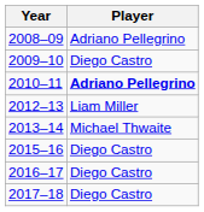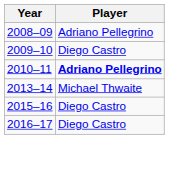- row: 2012–13 | Liam Miller
- row: 2017–18 | Diego Castro
